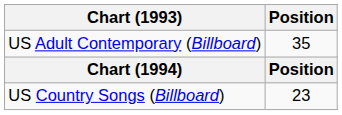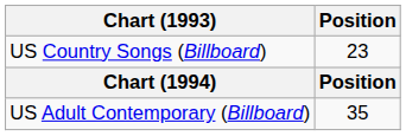rows swapped: US Country Songs (Billboard) <-> US Adult Contemporary (Billboard)
